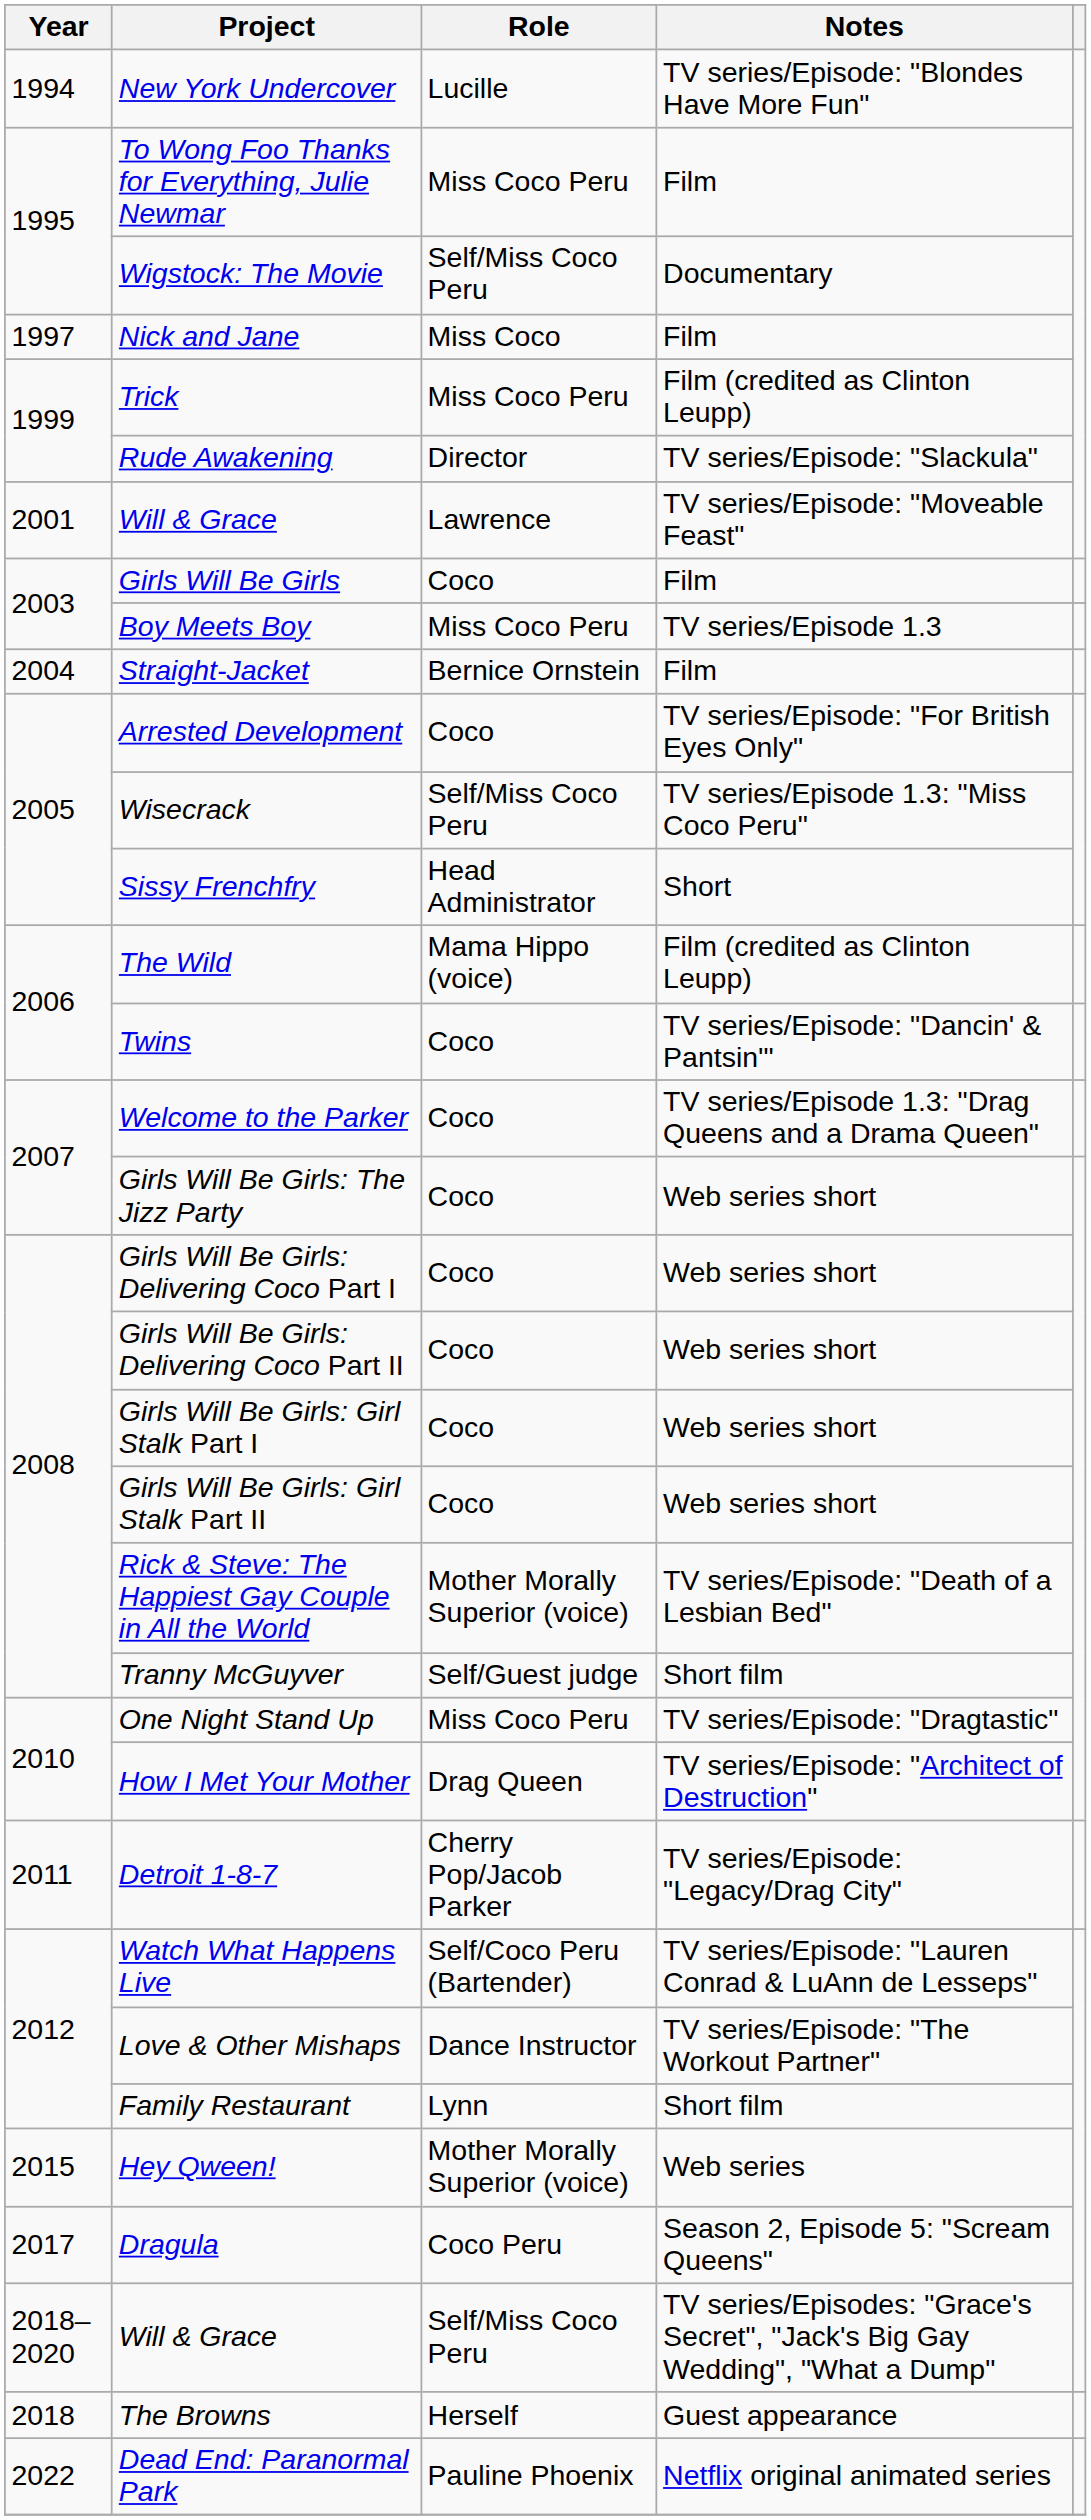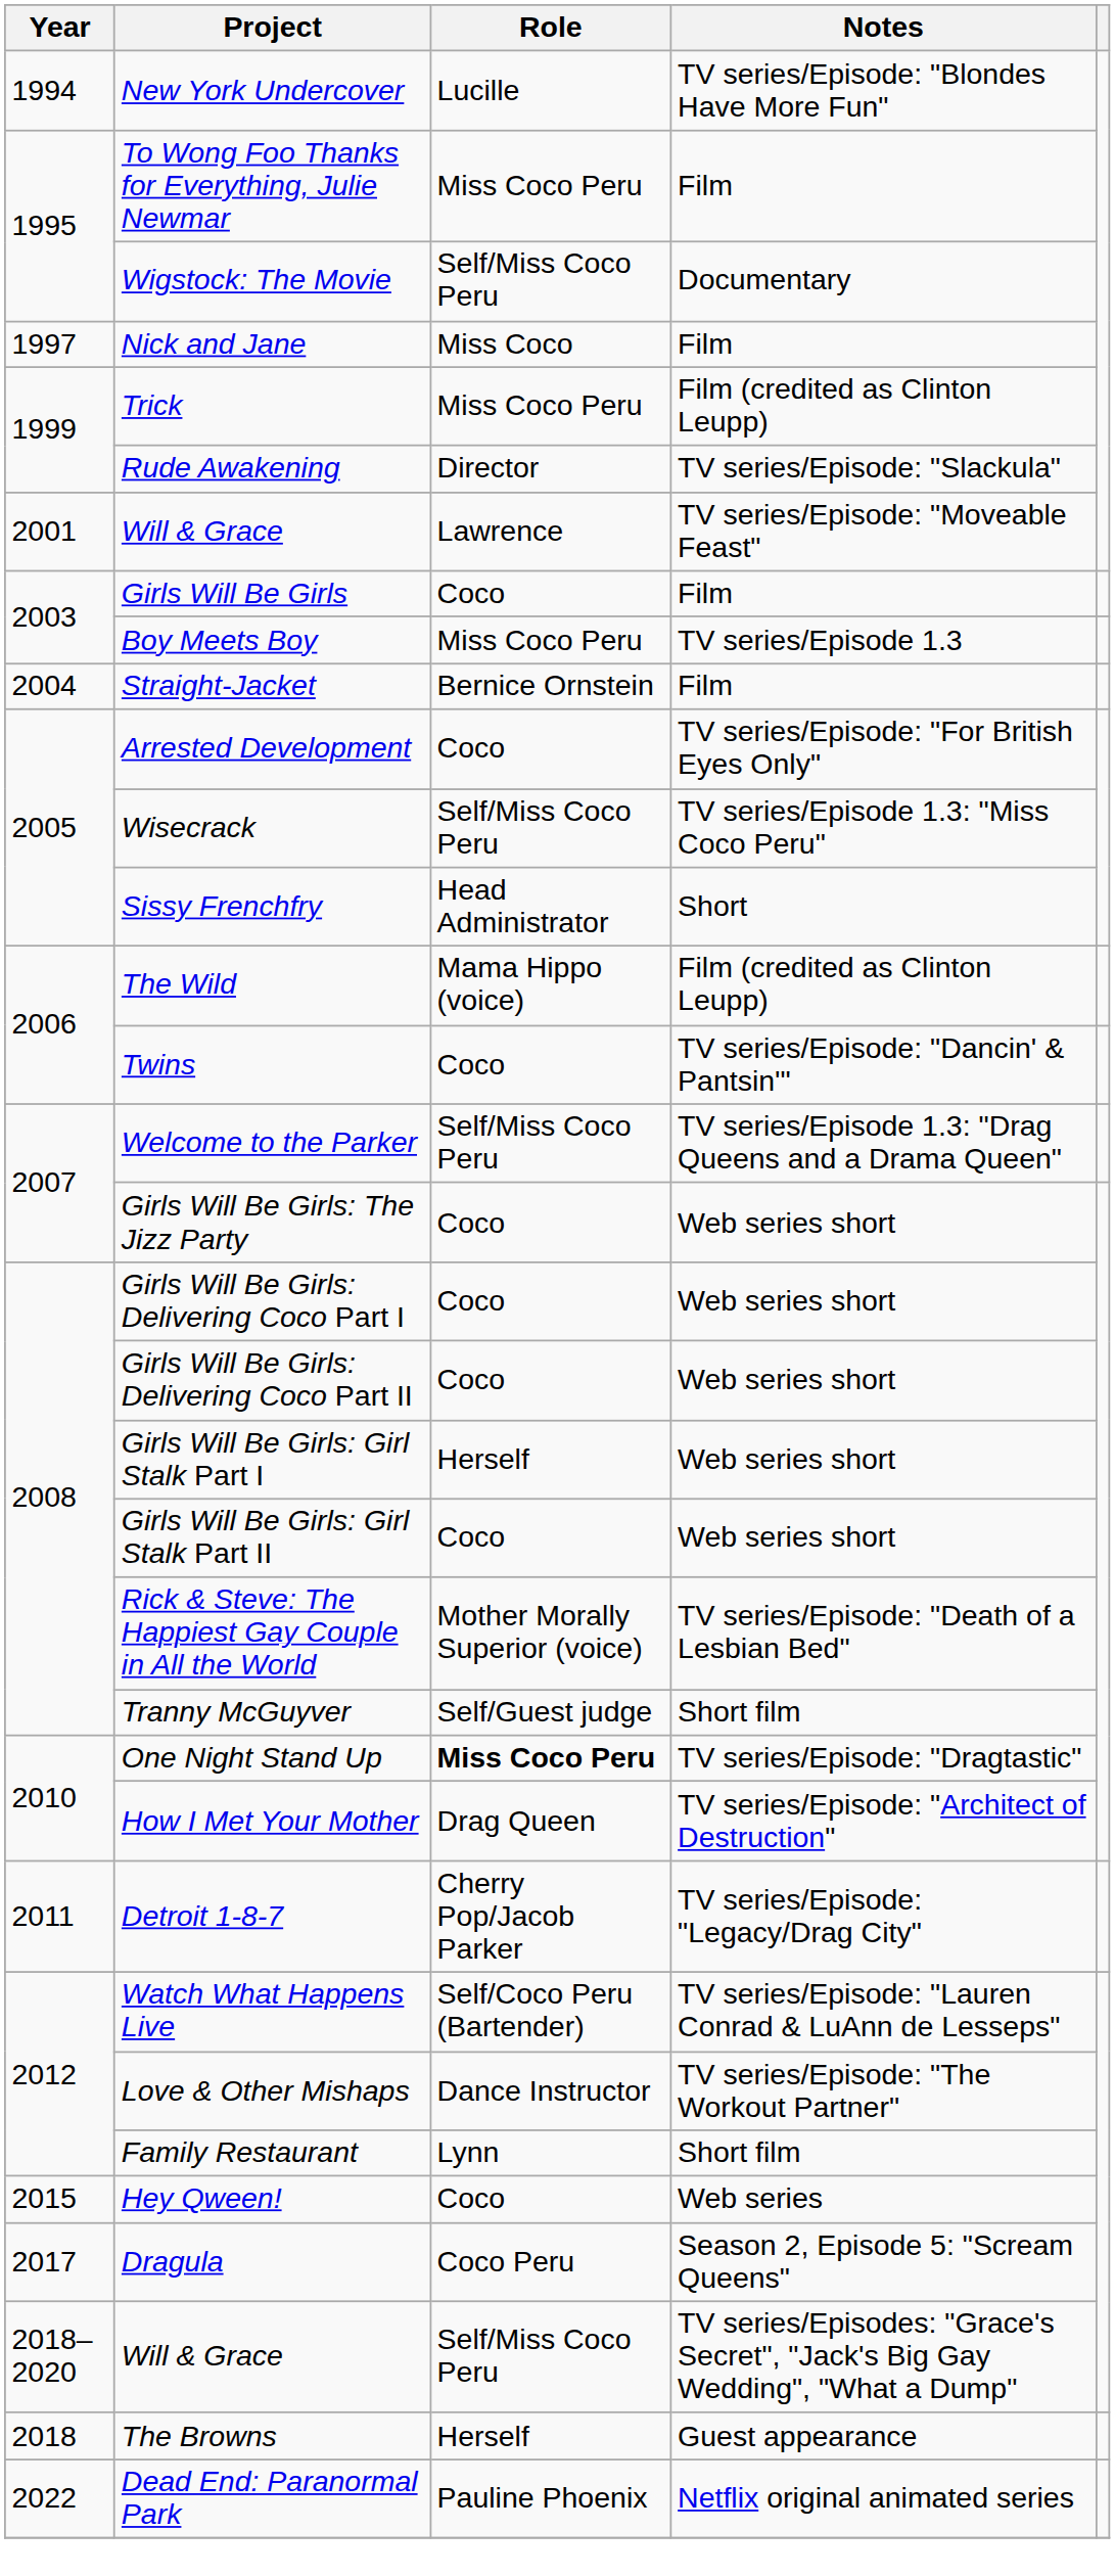Welcome to the Parker | Role: Coco -> Self/Miss Coco Peru
Girls Will Be Girls: Girl Stalk Part I | Role: Coco -> Herself
One Night Stand Up | Role: normal -> bold
Hey Qween! | Role: Mother Morally Superior (voice) -> Coco
